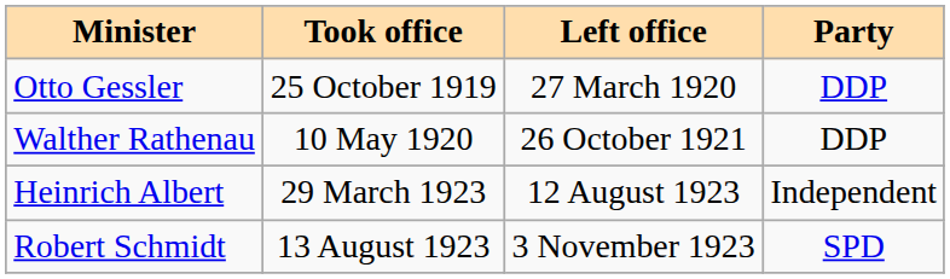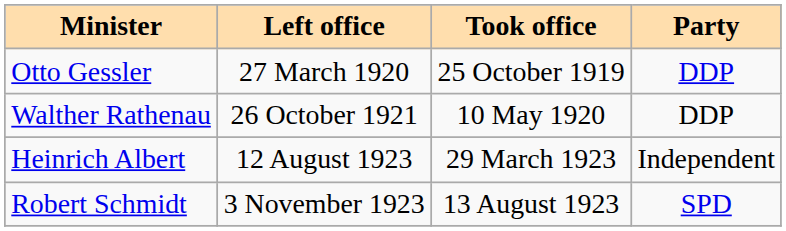columns swapped: Took office <-> Left office
